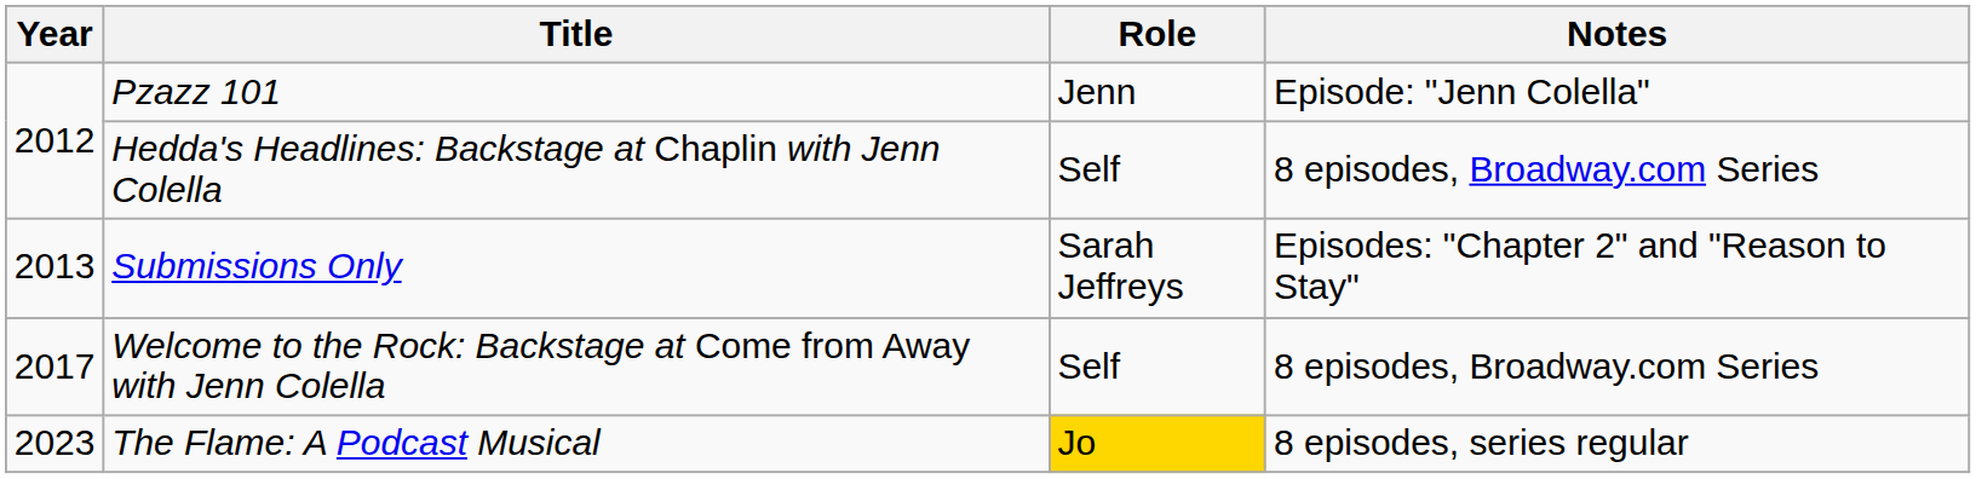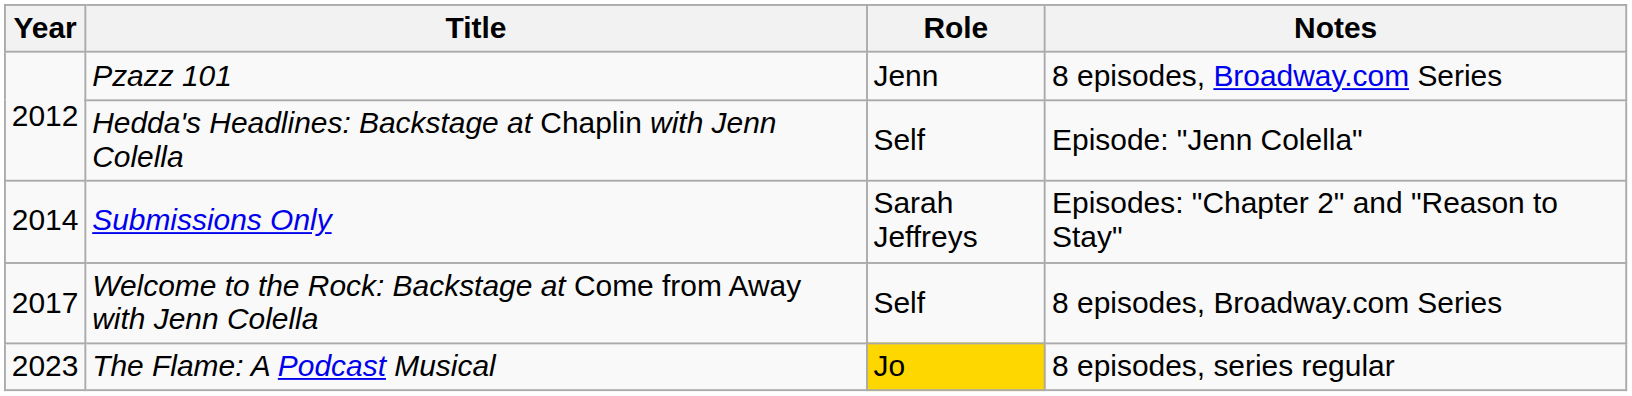Pzazz 101 | Notes: Episode: "Jenn Colella" -> 8 episodes, Broadway.com Series
Hedda's Headlines: Backstage at Chaplin with Jenn Colella | Notes: 8 episodes, Broadway.com Series -> Episode: "Jenn Colella"
Submissions Only | Year: 2013 -> 2014
